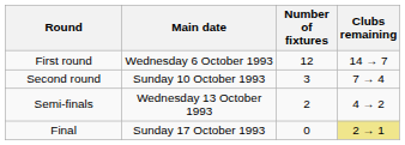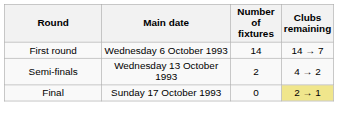First round | Number of fixtures: 12 -> 14
- row: Second round | Sunday 10 October 1993 | 3 | 7 → 4
